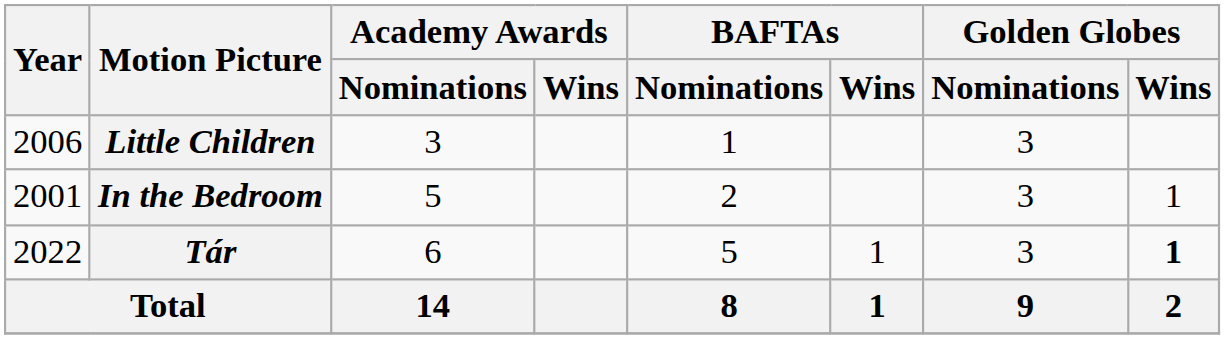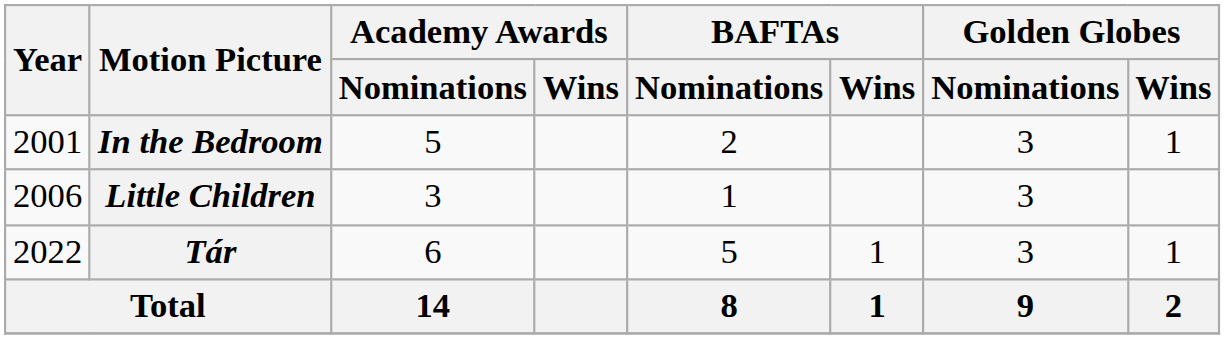rows swapped: In the Bedroom <-> Little Children
Tár | Golden Globes / Wins: bold -> normal
